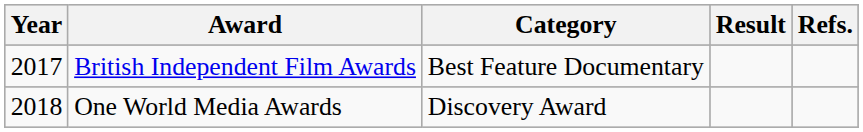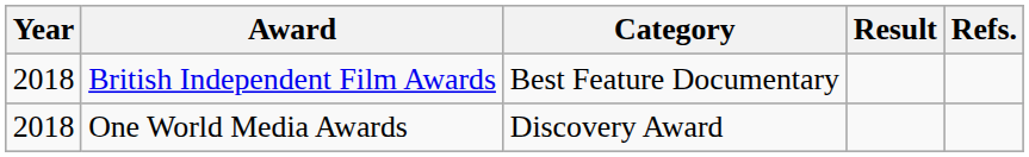British Independent Film Awards | Year: 2017 -> 2018
